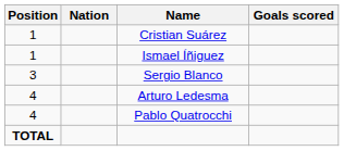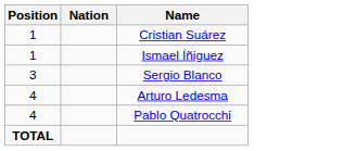- column: Goals scored
